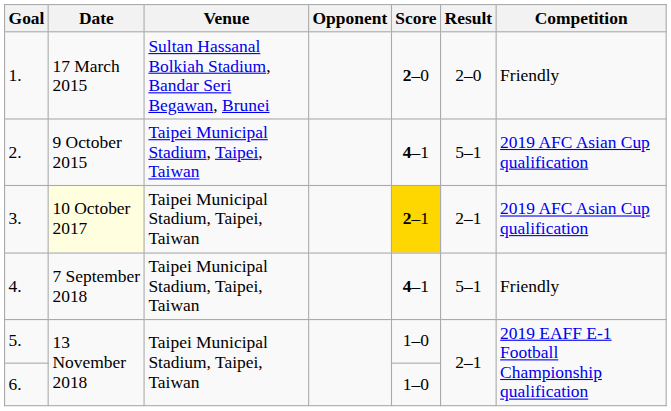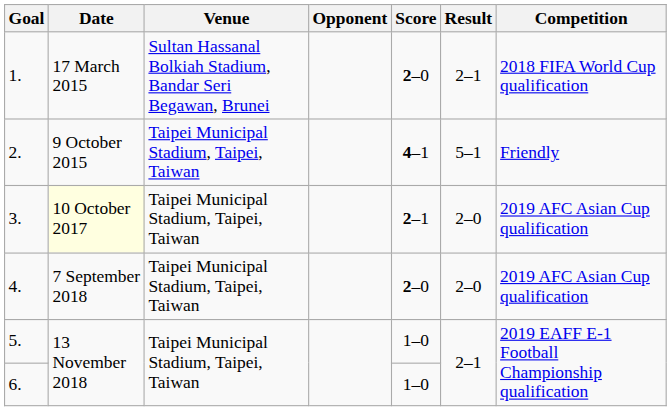1. | Result: 2–0 -> 2–1
1. | Competition: Friendly -> 2018 FIFA World Cup qualification
2. | Competition: 2019 AFC Asian Cup qualification -> Friendly
3. | Score: gold background -> no background
3. | Result: 2–1 -> 2–0
4. | Score: 4–1 -> 2–0
4. | Result: 5–1 -> 2–0
4. | Competition: Friendly -> 2019 AFC Asian Cup qualification
